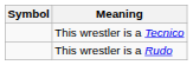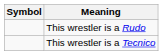rows swapped: This wrestler is a Tecnico <-> This wrestler is a Rudo
